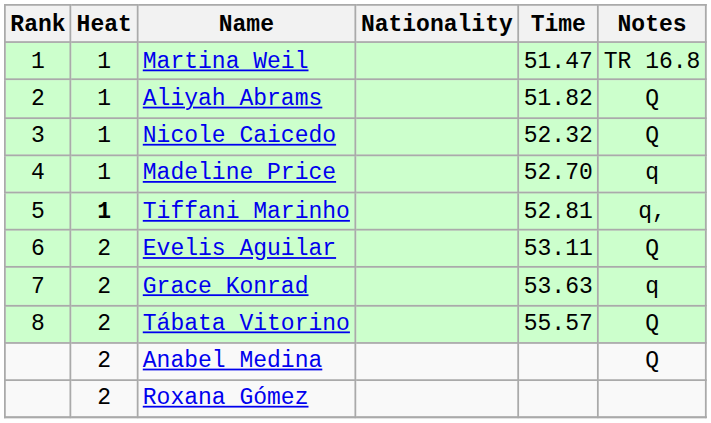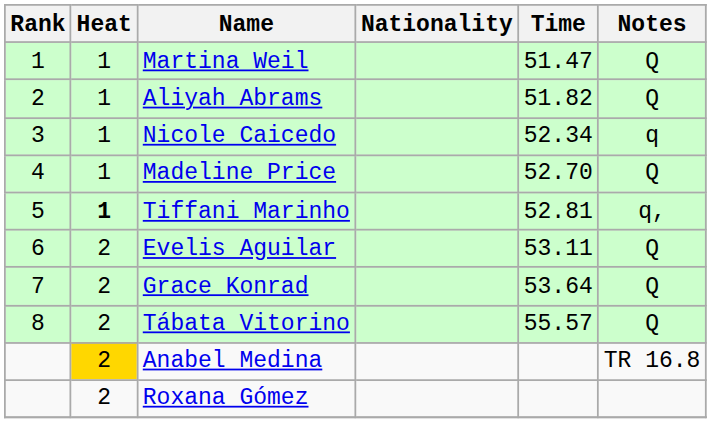Martina Weil | Notes: TR 16.8 -> Q
Nicole Caicedo | Time: 52.32 -> 52.34
Nicole Caicedo | Notes: Q -> q
Madeline Price | Notes: q -> Q
Grace Konrad | Time: 53.63 -> 53.64
Grace Konrad | Notes: q -> Q
Anabel Medina | Heat: no background -> gold background
Anabel Medina | Notes: Q -> TR 16.8
